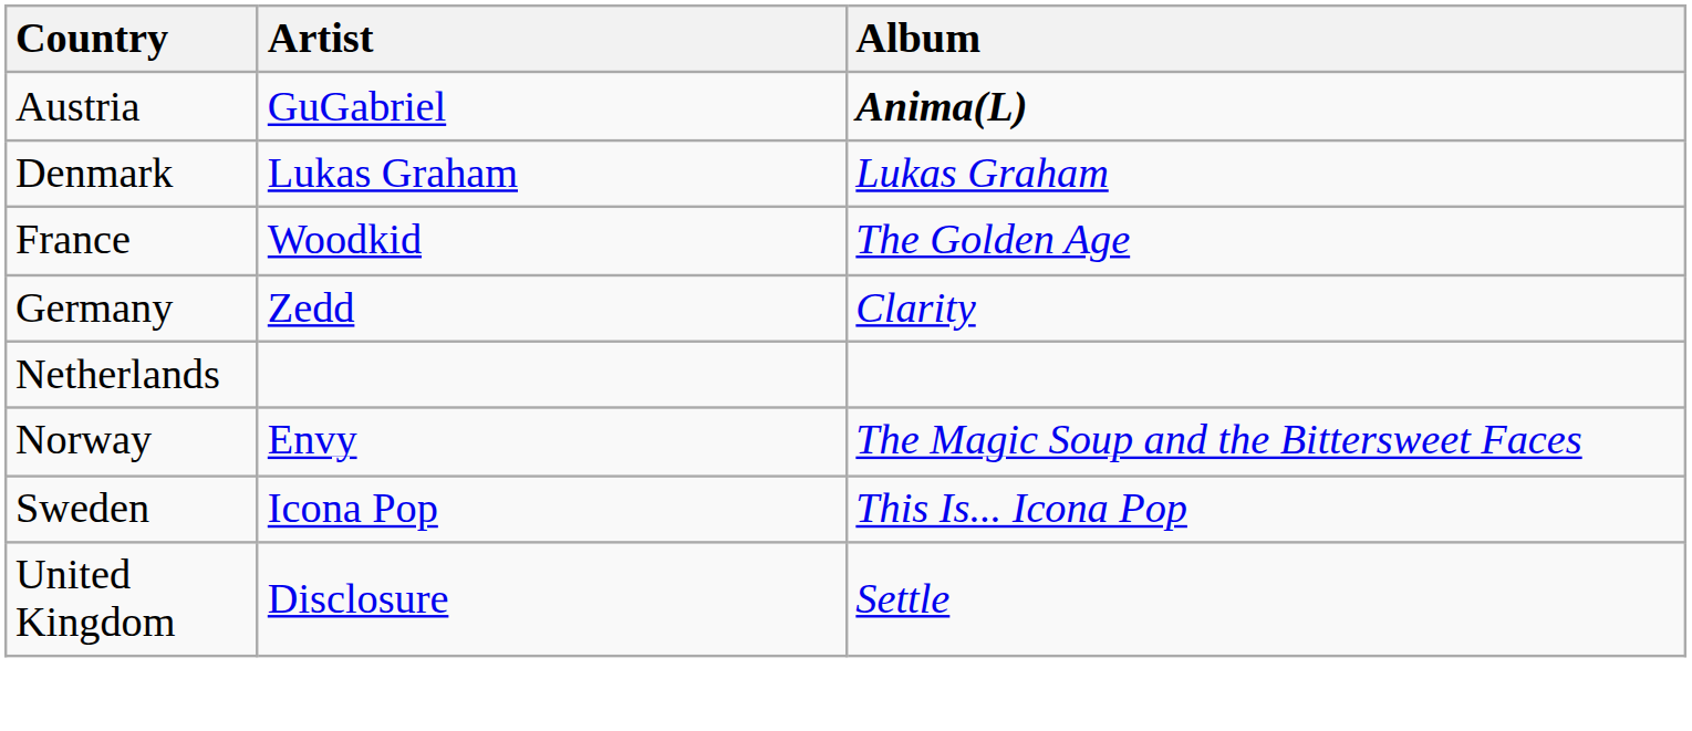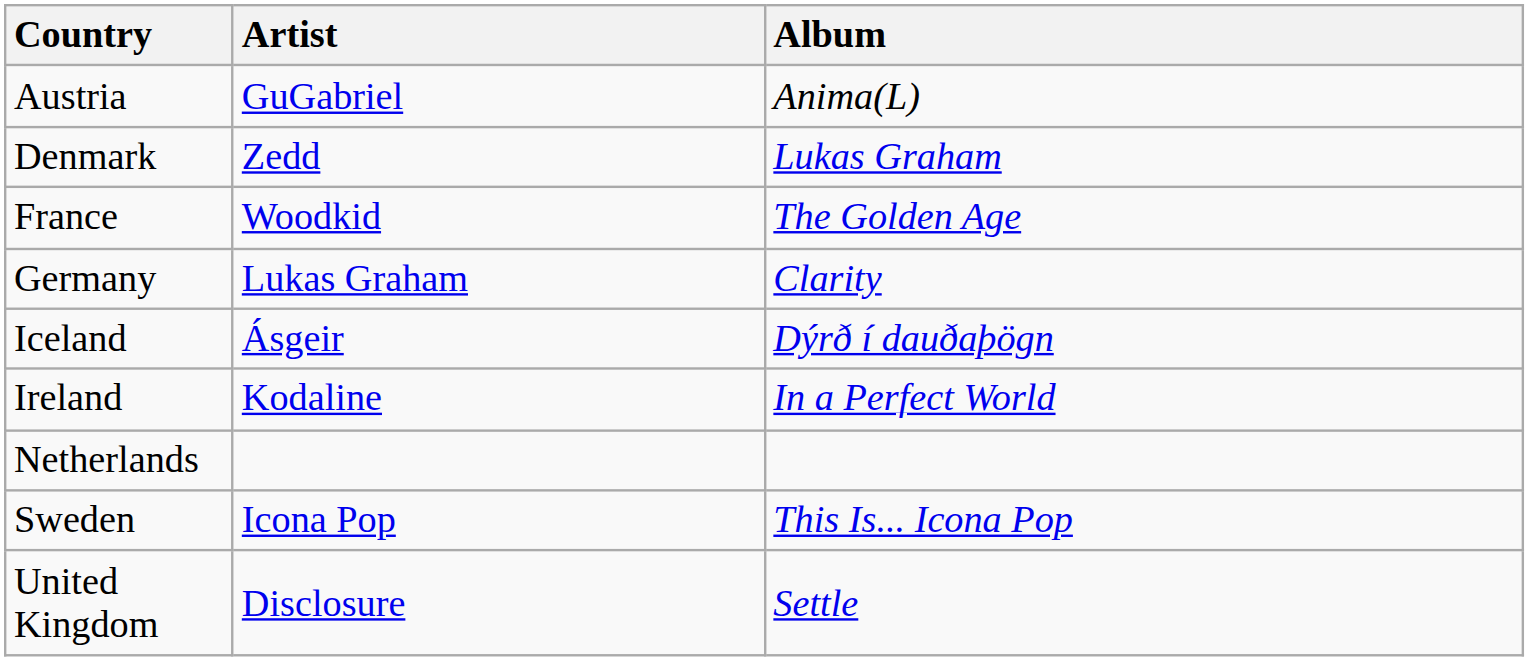Austria | Album: bold -> normal
Denmark | Artist: Lukas Graham -> Zedd
Germany | Artist: Zedd -> Lukas Graham
+ row: Iceland | Ásgeir | Dýrð í dauðaþögn
+ row: Ireland | Kodaline | In a Perfect World
- row: Norway | Envy | The Magic Soup and the Bittersweet Faces
